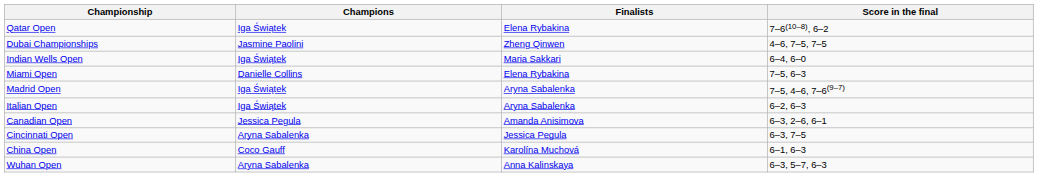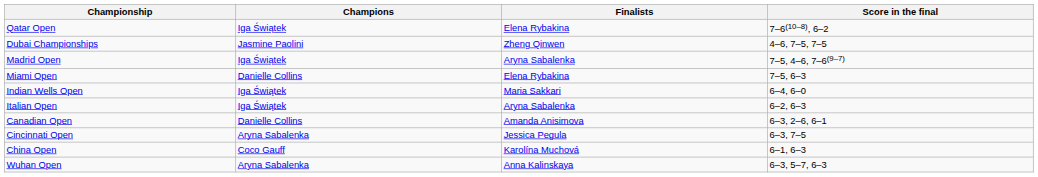rows swapped: Indian Wells Open <-> Madrid Open
Canadian Open | Champions: Jessica Pegula -> Danielle Collins
